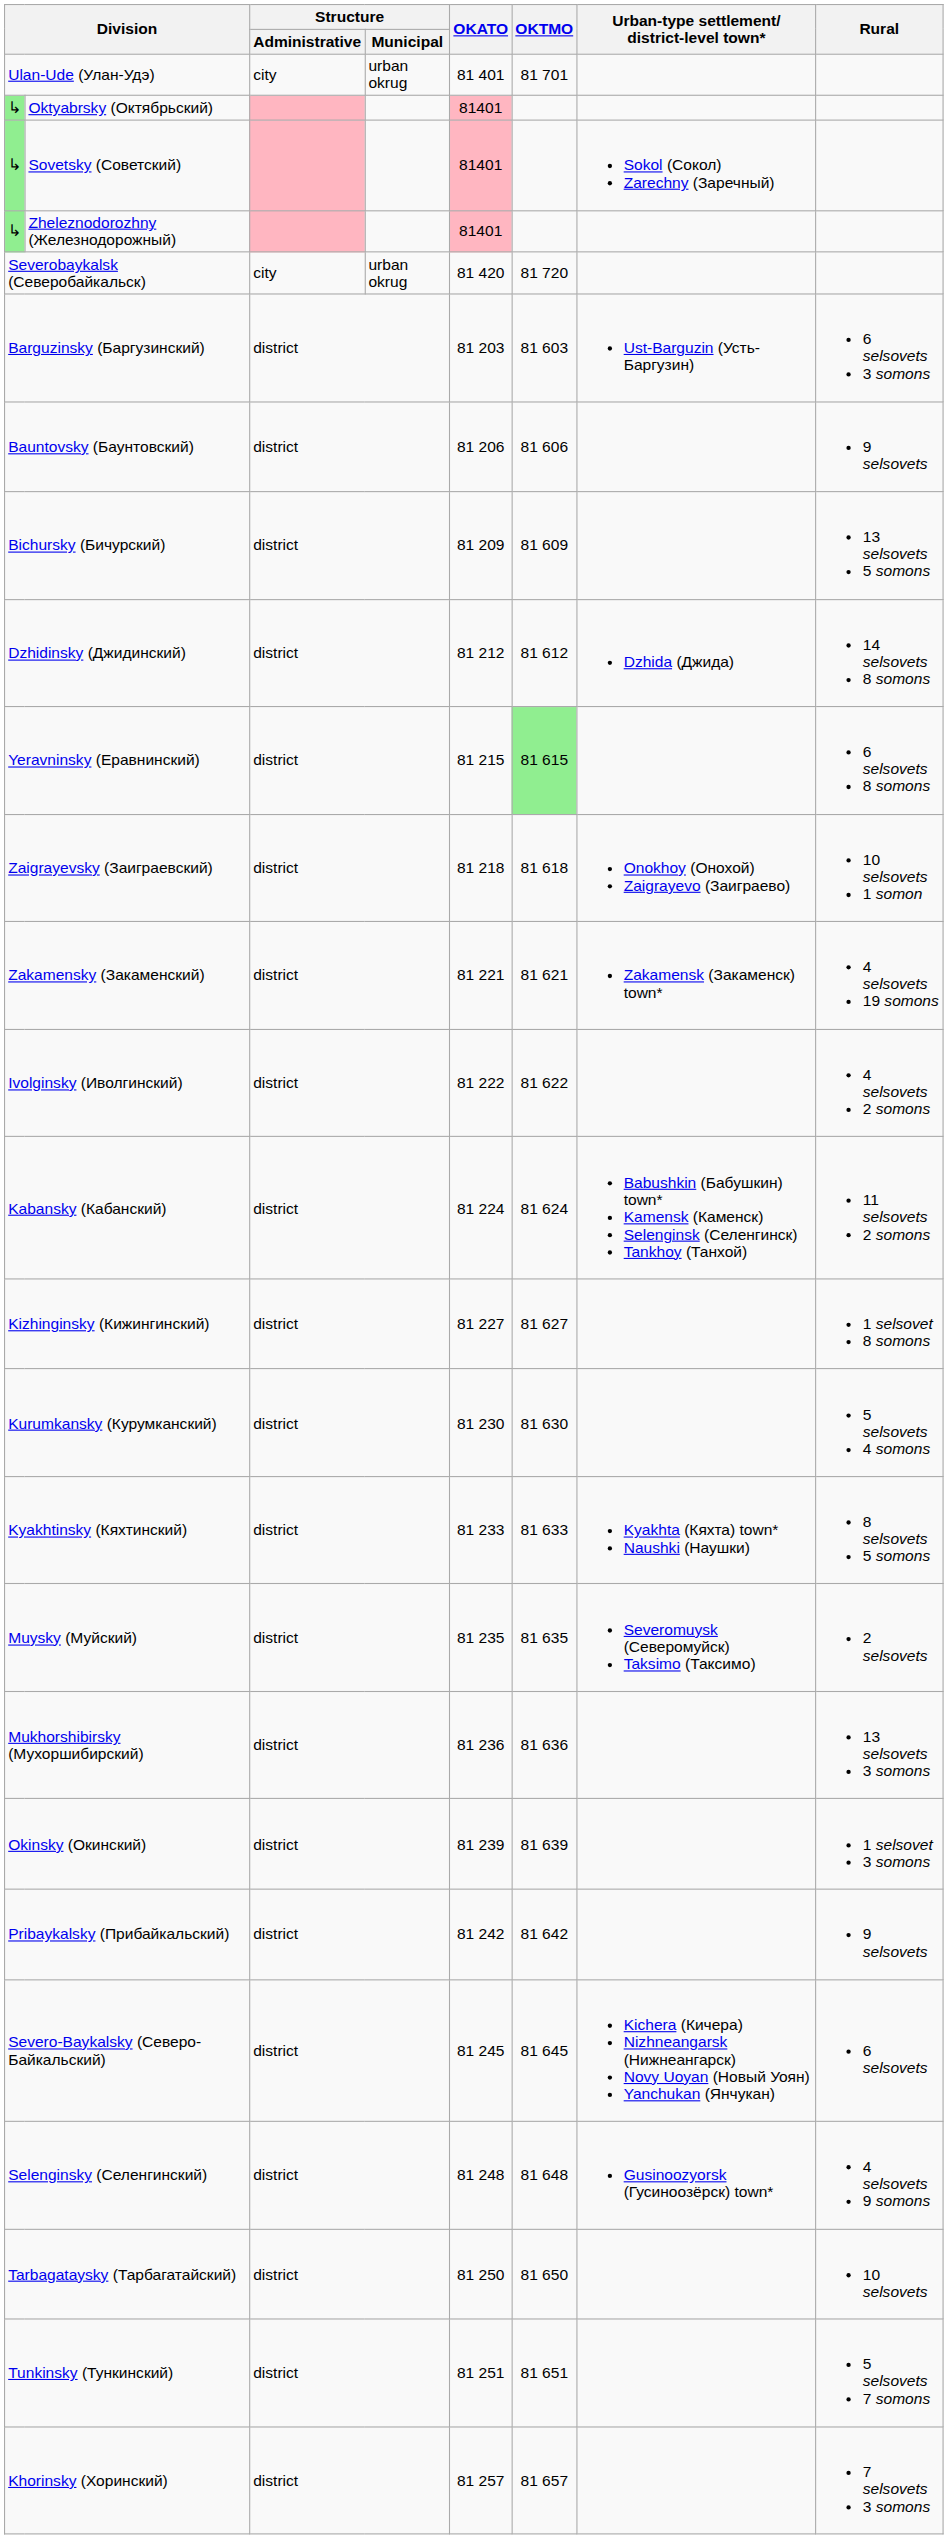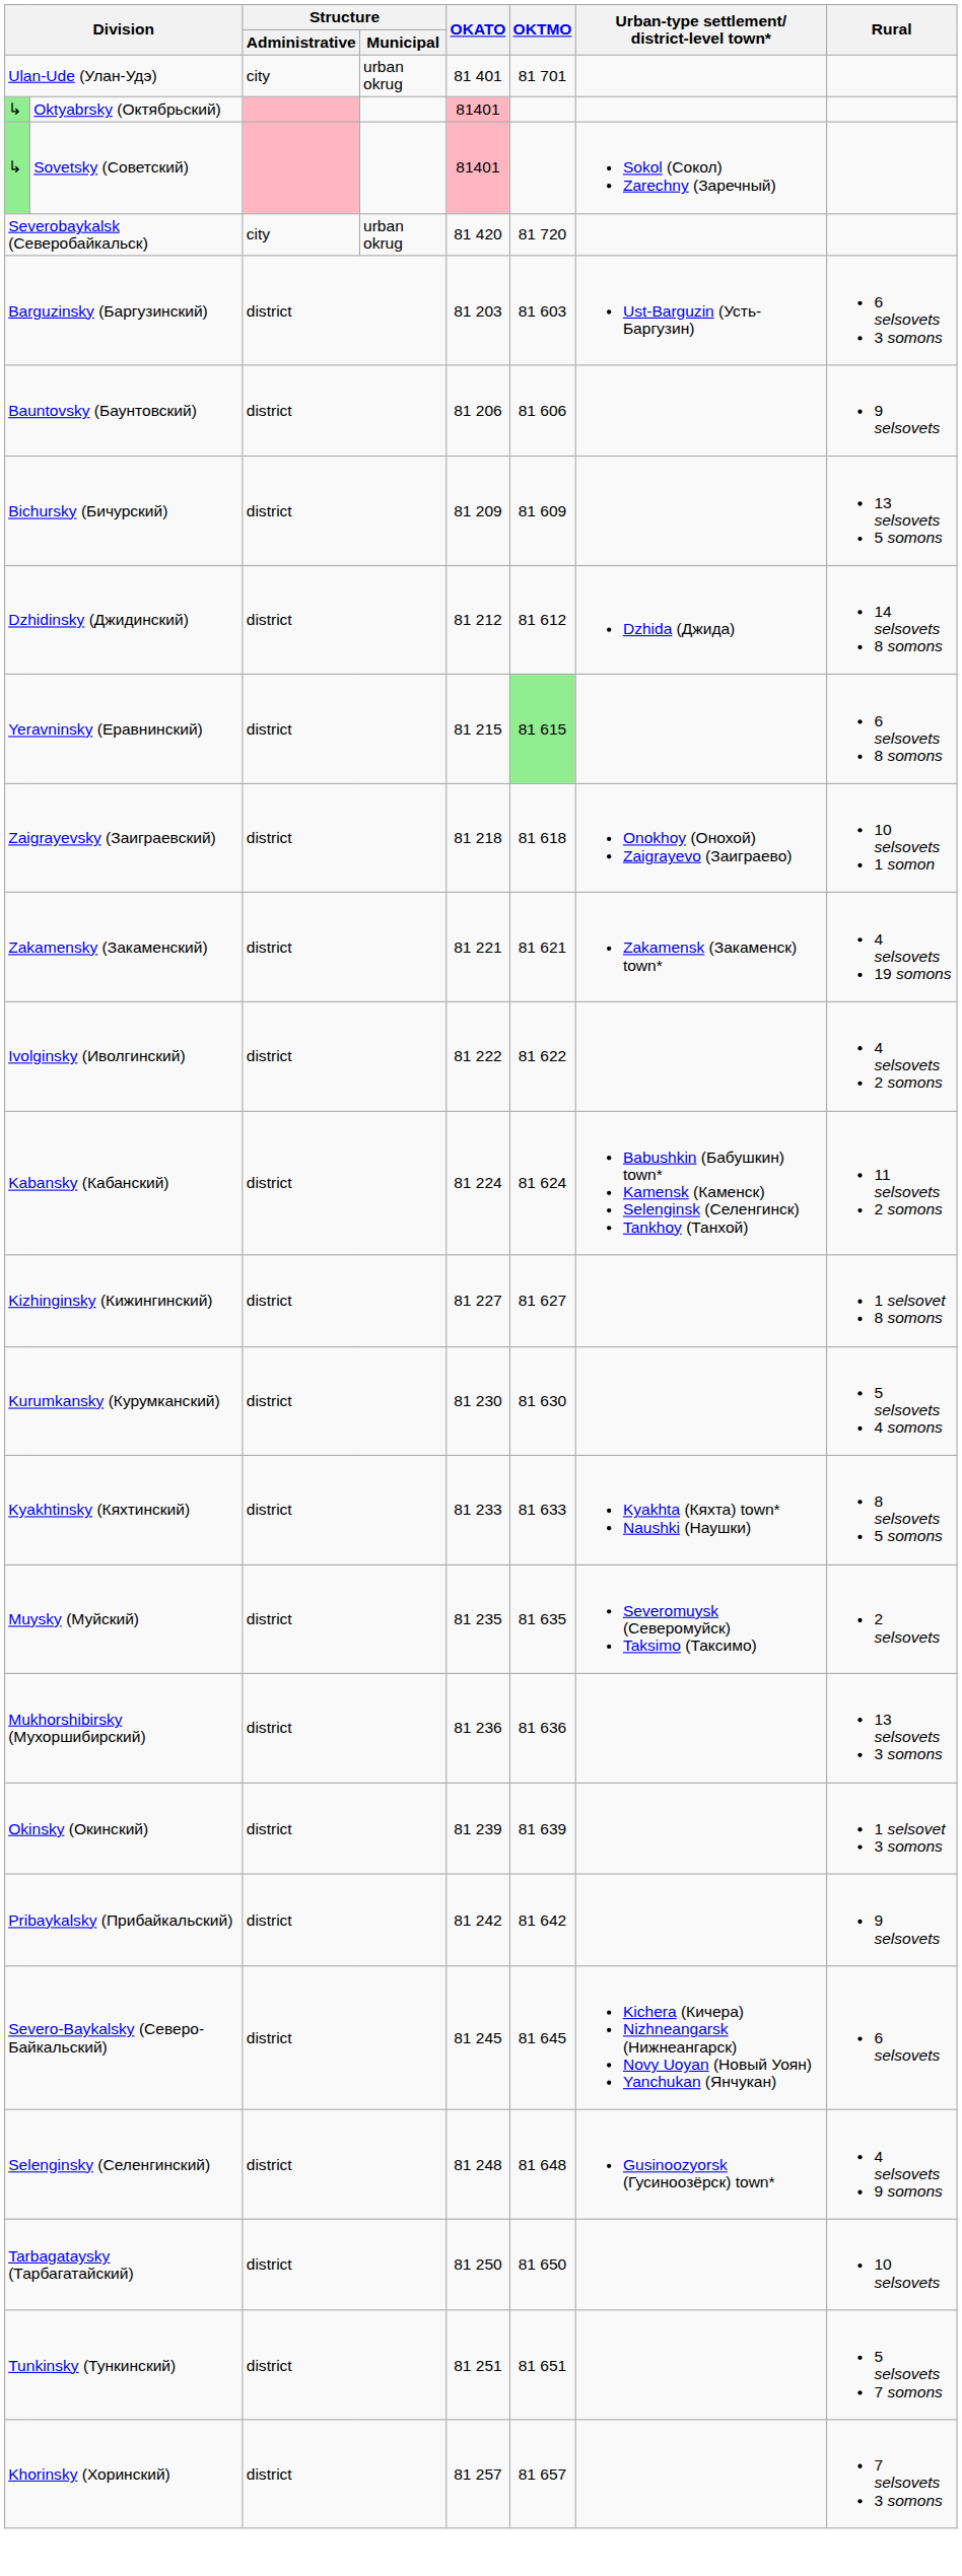- row: ↳ | Zheleznodorozhny (Железнодорожный) | 81401
